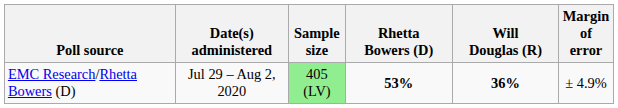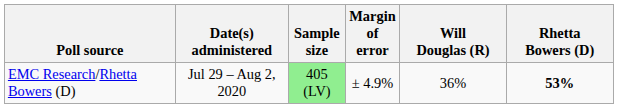columns swapped: Margin of error <-> Rhetta Bowers (D)
EMC Research/Rhetta Bowers (D) | Will Douglas (R): bold -> normal
